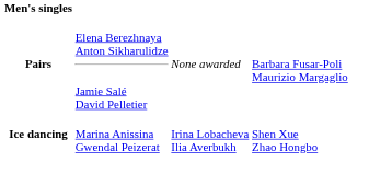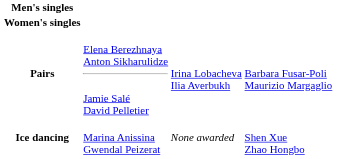+ row: Women's singles
Pairs | column 3: None awarded -> Irina Lobacheva Ilia Averbukh
Ice dancing | column 3: Irina Lobacheva Ilia Averbukh -> None awarded
